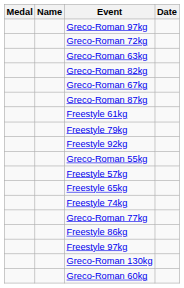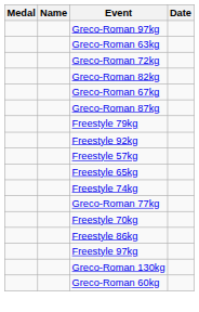rows swapped: Greco-Roman 63kg <-> Greco-Roman 72kg
- row: Freestyle 61kg
- row: Greco-Roman 55kg
+ row: Freestyle 70kg
